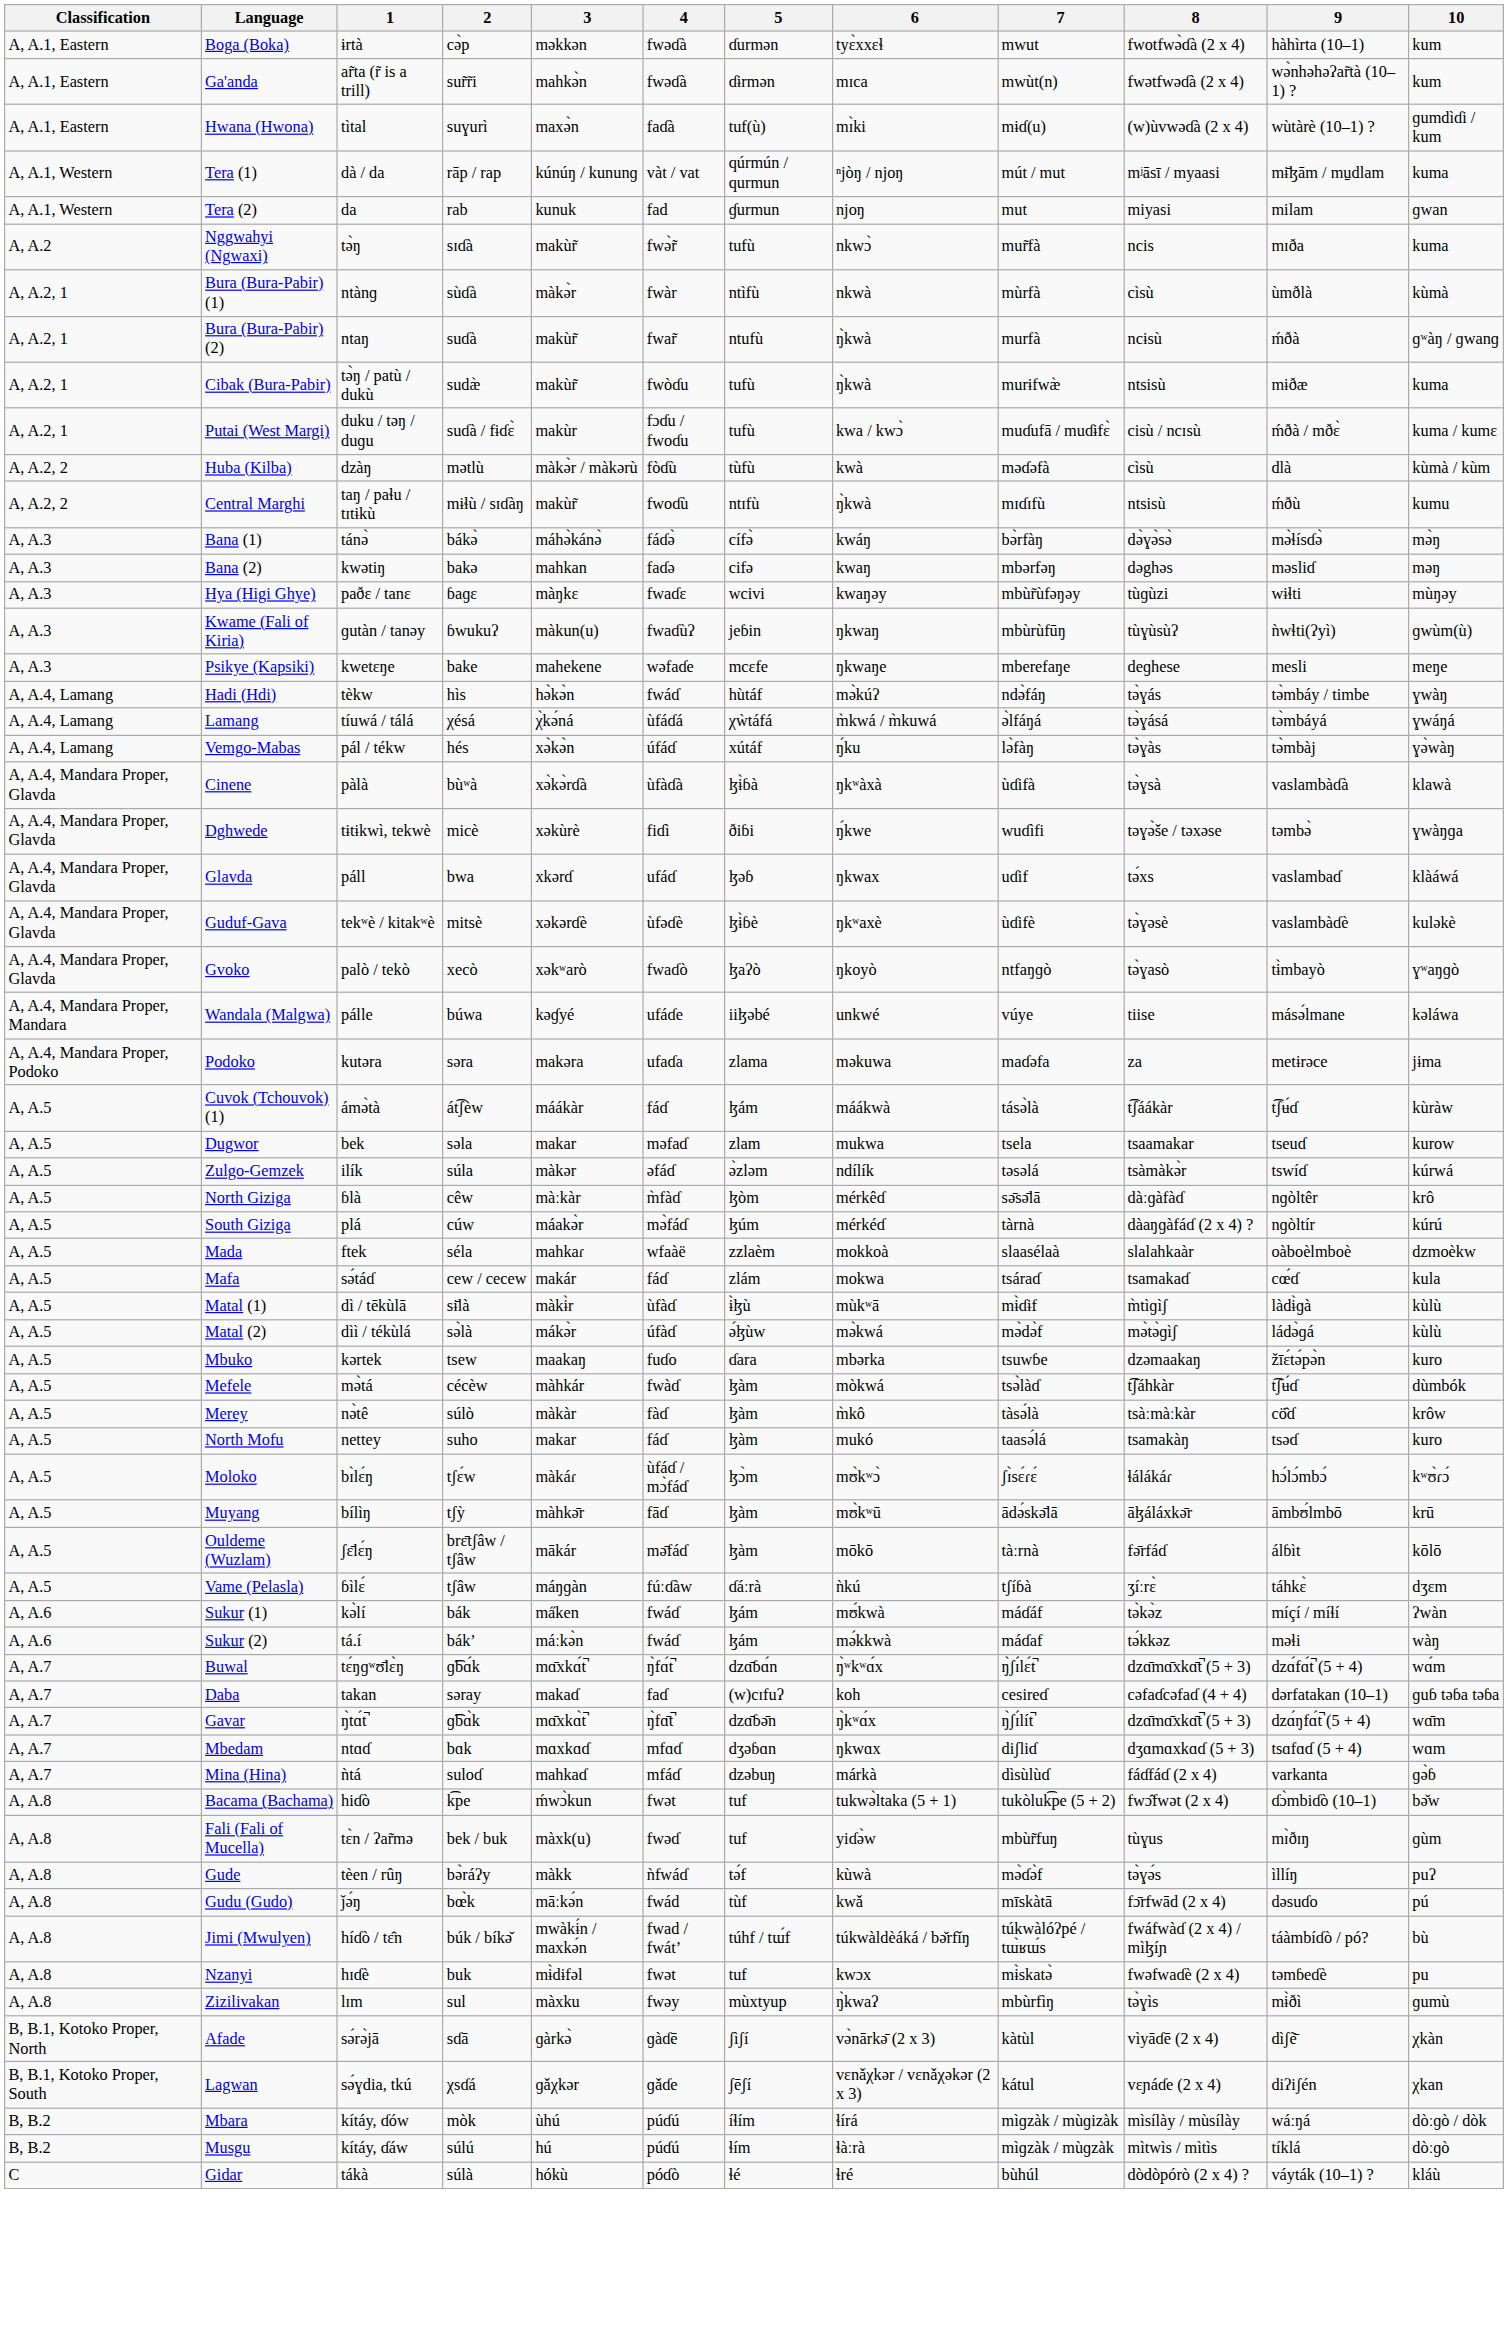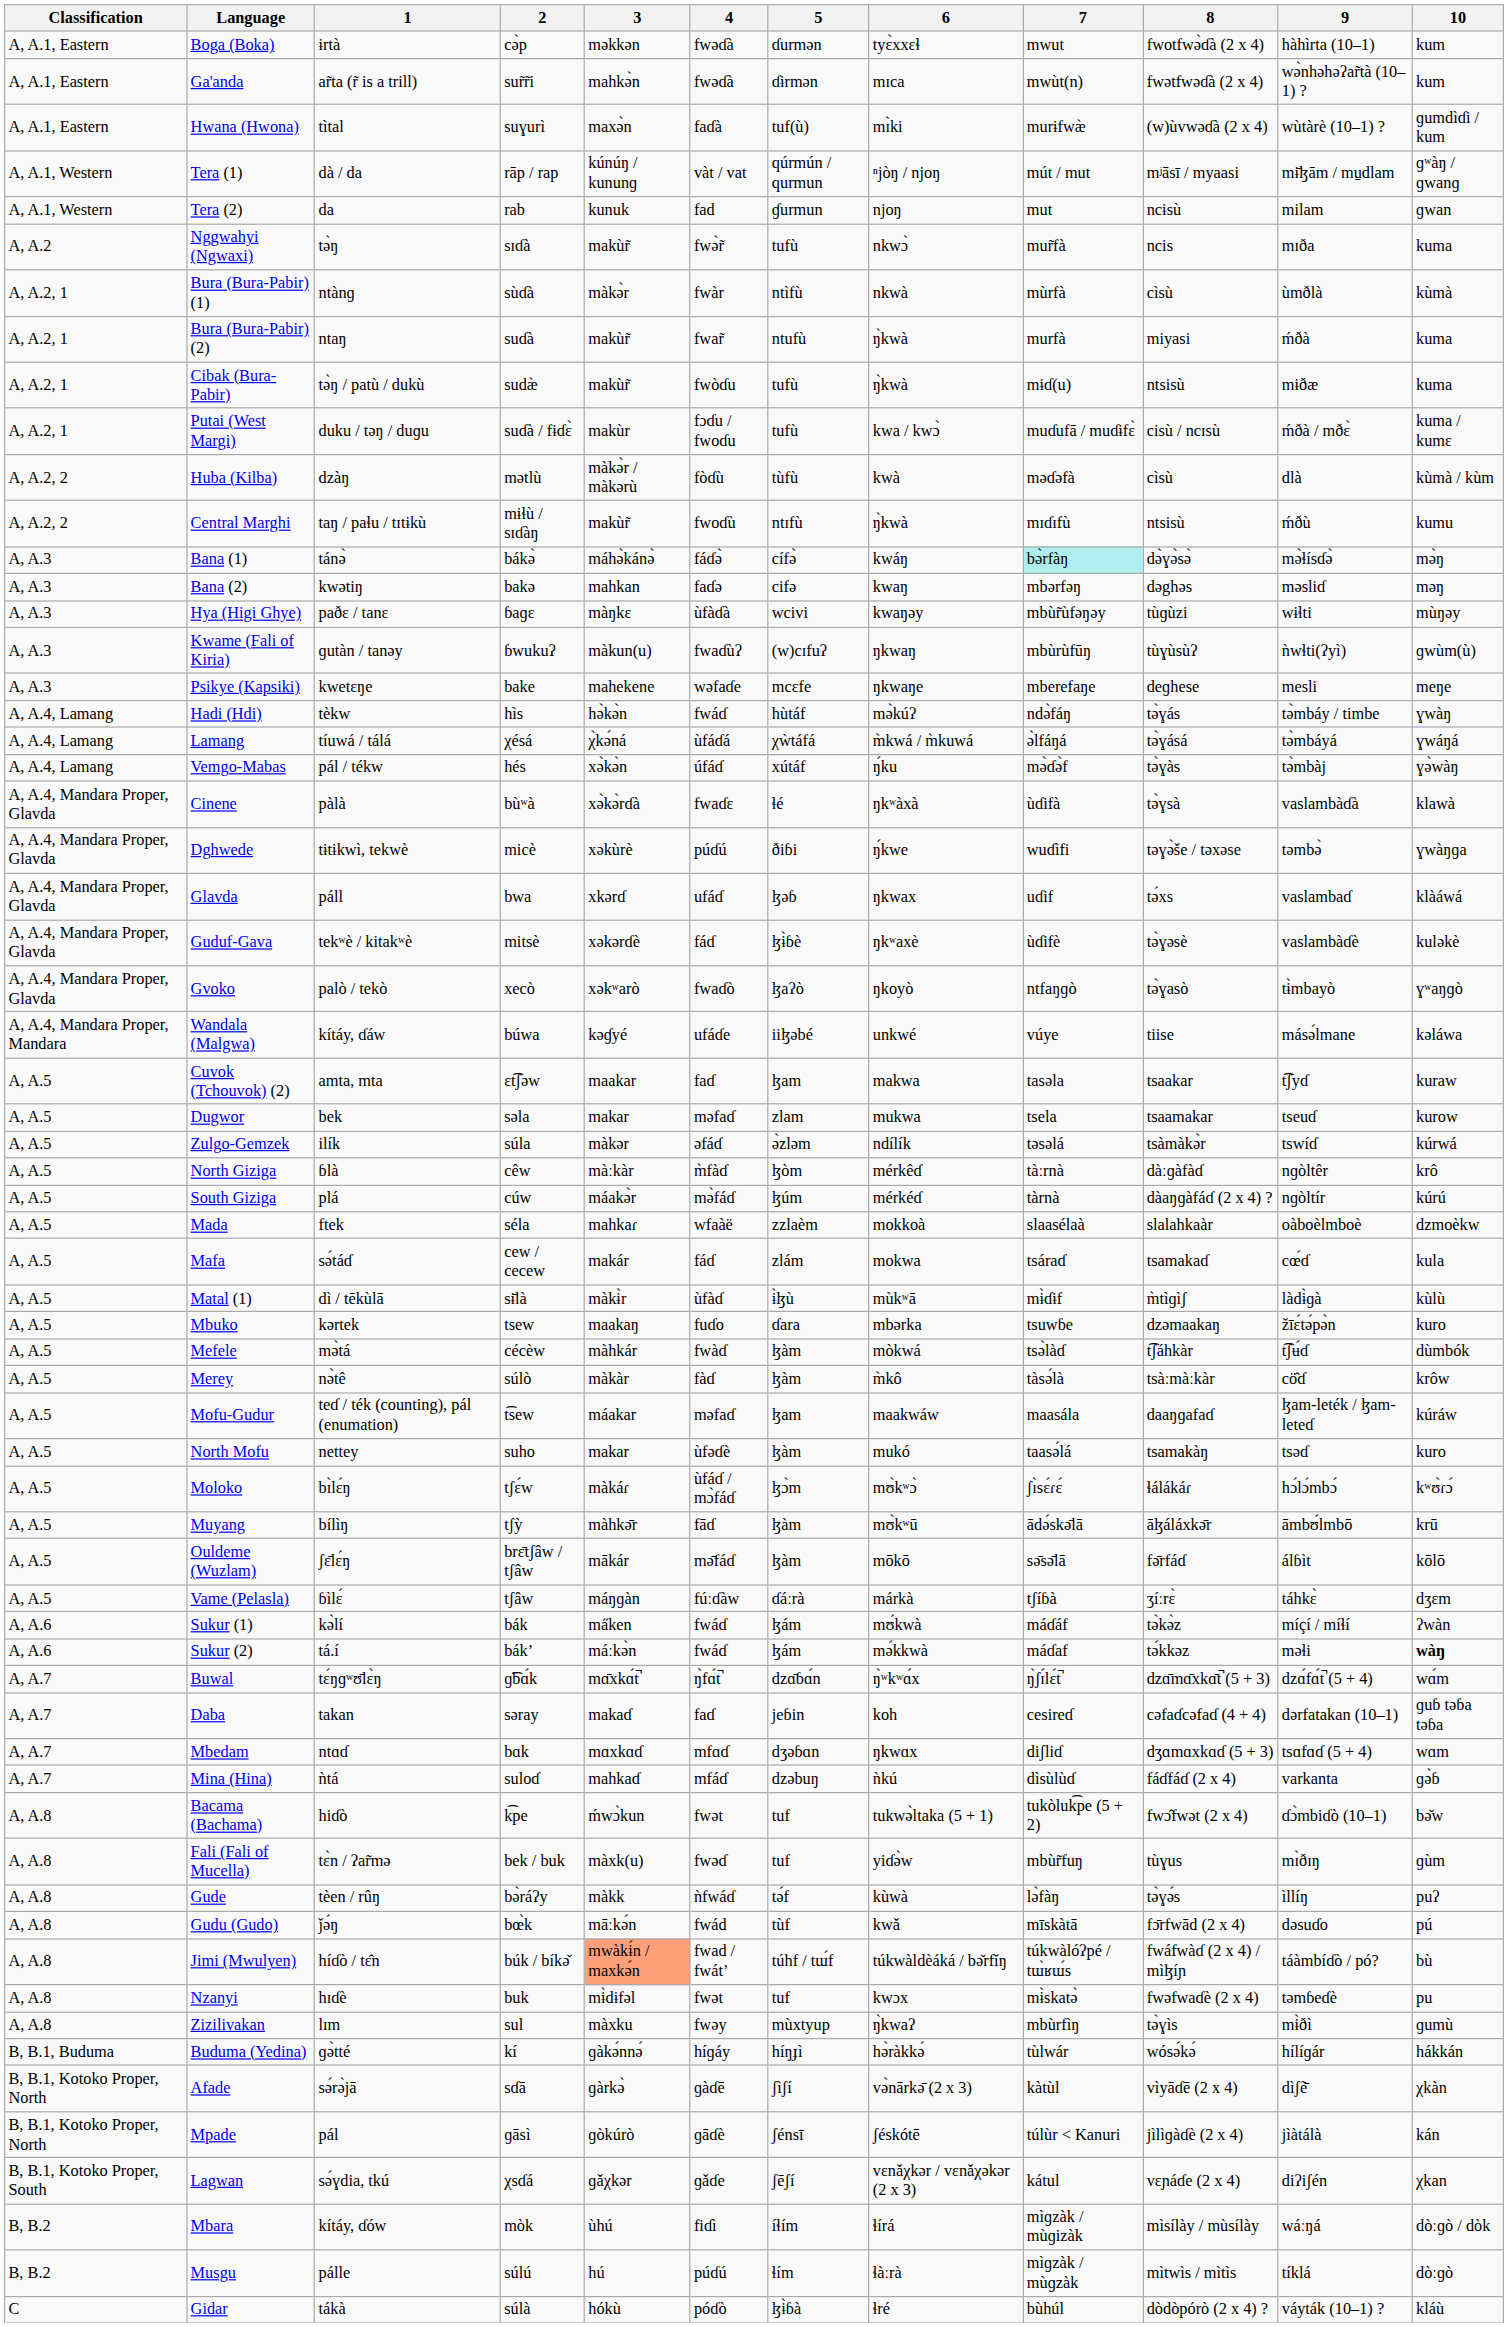Hwana (Hwona) | 7: mɨɗ(u) -> murɨfwæ̀
Tera (1) | 10: kuma -> ɡʷàŋ / ɡwanɡ
Tera (2) | 8: miyasi -> ncɨsù
Bura (Bura-Pabir) (2) | 8: ncɨsù -> miyasi
Bura (Bura-Pabir) (2) | 10: ɡʷàŋ / ɡwanɡ -> kuma
Cibak (Bura-Pabir) | 7: murɨfwæ̀ -> mɨɗ(u)
Bana (1) | 7: no background -> paleturquoise background
Hya (Higi Ghye) | 4: fwaɗɛ -> ùfàɗà
Kwame (Fali of Kiria) | 5: jeɓin -> (w)cɪfuʔ
Vemgo-Mabas | 7: lə̀fàŋ -> mə̀ɗə̀f
Cinene | 4: ùfàɗà -> fwaɗɛ
Cinene | 5: ɮɨ̀ɓà -> ɬé
Dghwede | 4: fiɗì -> púɗú
Guduf-Gava | 4: ùfəɗè -> fáɗ
Wandala (Malgwa) | 1: pálle -> kítáy, ɗáw
- row: A, A.4, Mandara Proper, Podoko | Podoko | kutəra | səra | makəra | ufaɗa | zlama | məkuwa | maɗəfa | za | metɨrəce | jɨma
- row: A, A.5 | Cuvok (Tchouvok) (1) | ámə̀tà | át͡ʃèw | máákàr | fáɗ | ɮám | máákwà | tásə̀là | t͡ʃáákàr | t͡ʃʉ́ɗ | kùràw
+ row: A, A.5 | Cuvok (Tchouvok) (2) | amta, mta | ɛt͡ʃəw | maakar | faɗ | ɮam | makwa | tasəla | tsaakar | t͡ʃyɗ | kuraw
North Giziga | 7: sə̄sə̄lā -> tàːrnà
- row: A, A.5 | Matal (2) | dìì / tékùlá | sə̀là | mákə̀r | úfàɗ | ə́ɮùw | mə̀kwá | mə̀də̀f | mə̀tə̀ɡìʃ | ládə̀ɡá | kùlù
+ row: A, A.5 | Mofu-Gudur | teɗ / ték (counting), pál (enumation) | t͡sew | máakar | məfaɗ | ɮam | maakwáw | maasála | daaŋɡafaɗ | ɮam-leték / ɮam-leteɗ | kúráw
North Mofu | 4: fáɗ -> ùfəɗè
Ouldeme (Wuzlam) | 7: tàːrnà -> sə̄sə̄lā
Vame (Pelasla) | 6: ǹkú -> márkà
Sukur (2) | 10: normal -> bold
Daba | 5: (w)cɪfuʔ -> jeɓin
- row: A, A.7 | Gavar | ŋ̀tɑ́t̚ | ɡ͡bɑ̀k | mɑ̄xkɑ̀t̚ | ŋ̀fɑ̄t̚ | dzɑ̄ɓə̄n | ŋ̀kʷɑ́x | ŋ̀ʃɪ́lít̚ | dzɑ̄mɑ̄xkɑ̄t̚ (5 + 3) | dzɑ́ŋfɑ́t̚ (5 + 4) | wɑ̄m
Mina (Hina) | 6: márkà -> ǹkú
Gude | 7: mə̀ɗə̀f -> lə̀fàŋ
Jimi (Mwulyen) | 3: no background -> lightsalmon background
+ row: B, B.1, Buduma | Buduma (Yedina) | ɡə̀tté | kí | ɡàkə́nnə́ | híɡáy | híŋɟì | hə̀ràkkə́ | tùlwár | wósə́kə́ | hílíɡár | hákkán
+ row: B, B.1, Kotoko Proper, North | Mpade | pál | ɡāsì | ɡòkúrò | ɡāɗè | ʃénsī | ʃéskótē | túlùr < Kanuri | jìlìɡàɗè (2 x 4) | jìàtálà | kán
Mbara | 4: púɗú -> fiɗì
Musgu | 1: kítáy, ɗáw -> pálle
Gidar | 5: ɬé -> ɮɨ̀ɓà
